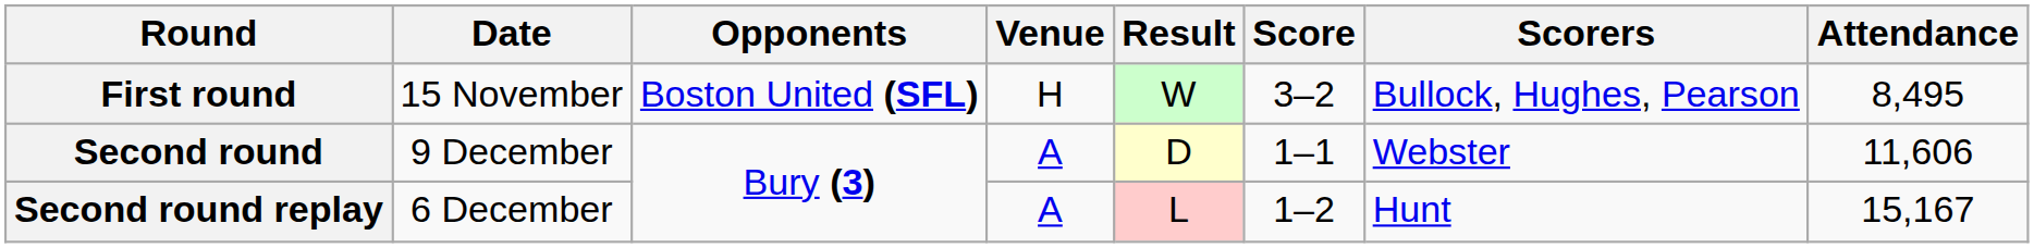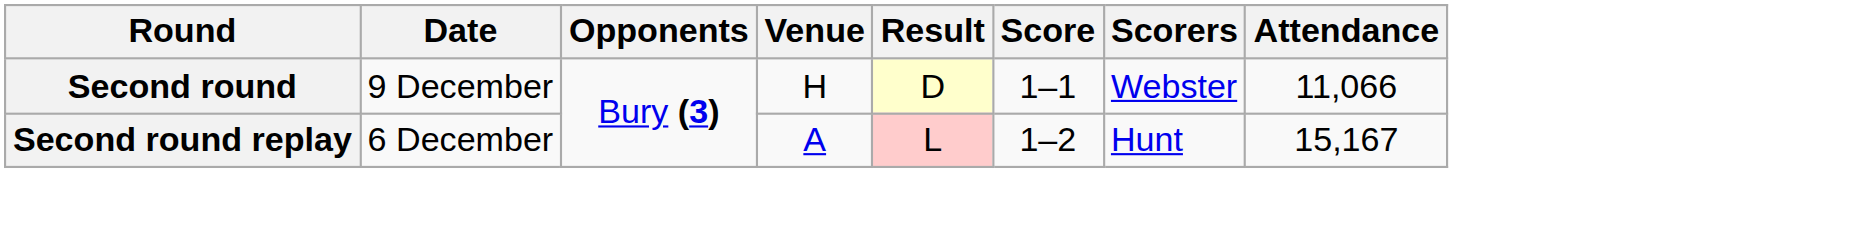- row: First round | 15 November | Boston United (SFL) | H | W | 3–2 | Bullock, Hughes, Pearson | 8,495
Second round | Venue: A -> H
Second round | Attendance: 11,606 -> 11,066
